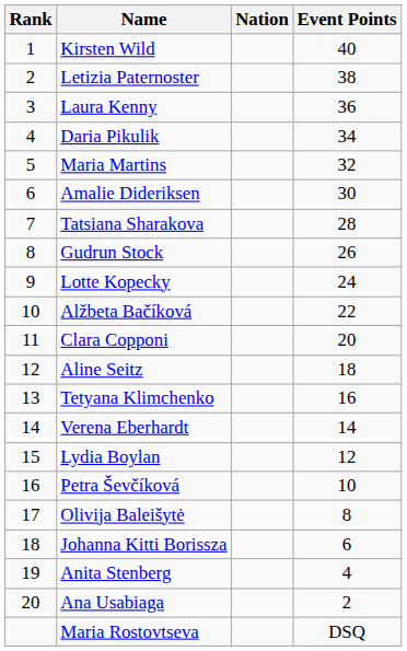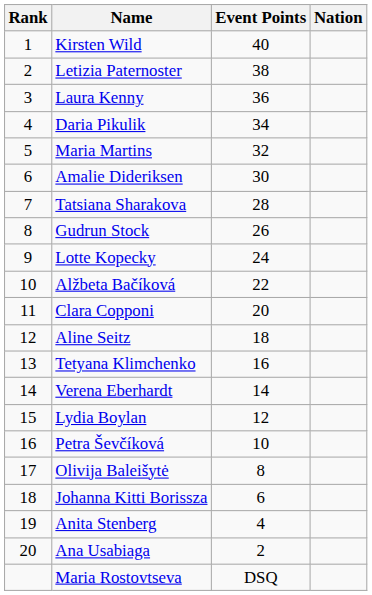columns swapped: Nation <-> Event Points
